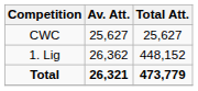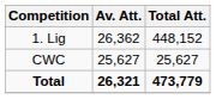rows swapped: 1. Lig <-> CWC
